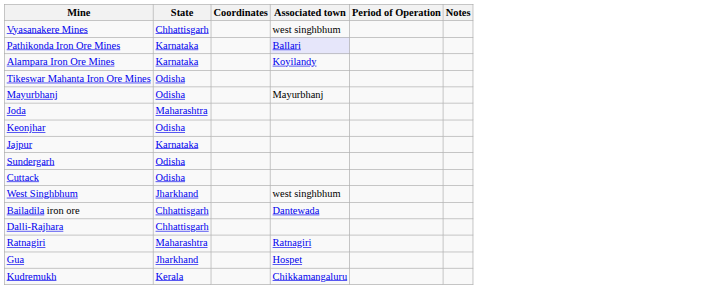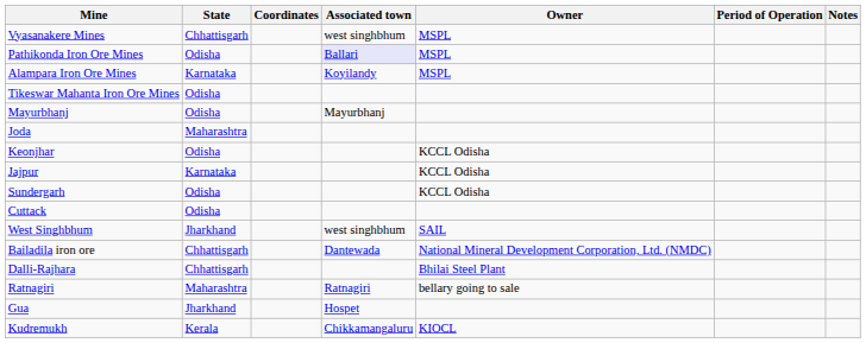+ column: Owner | MSPL | MSPL | MSPL | KCCL Odisha | KCCL Odisha | KCCL Odisha | SAIL | National Mineral Development Corporation, Ltd. (NMDC) | Bhilai Steel Plant | bellary going to sale | KIOCL
Pathikonda Iron Ore Mines | State: Karnataka -> Odisha
